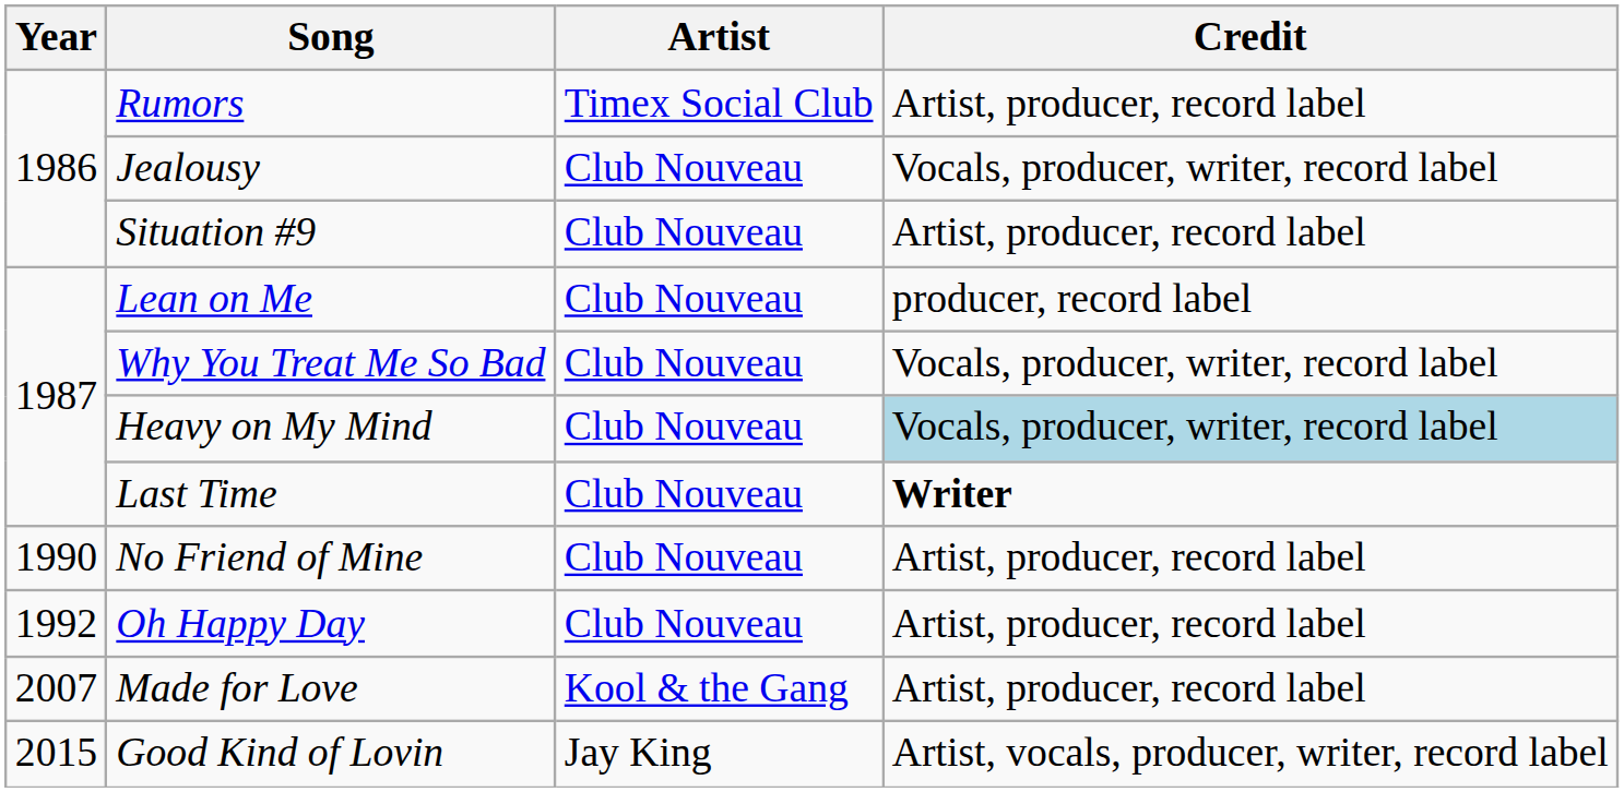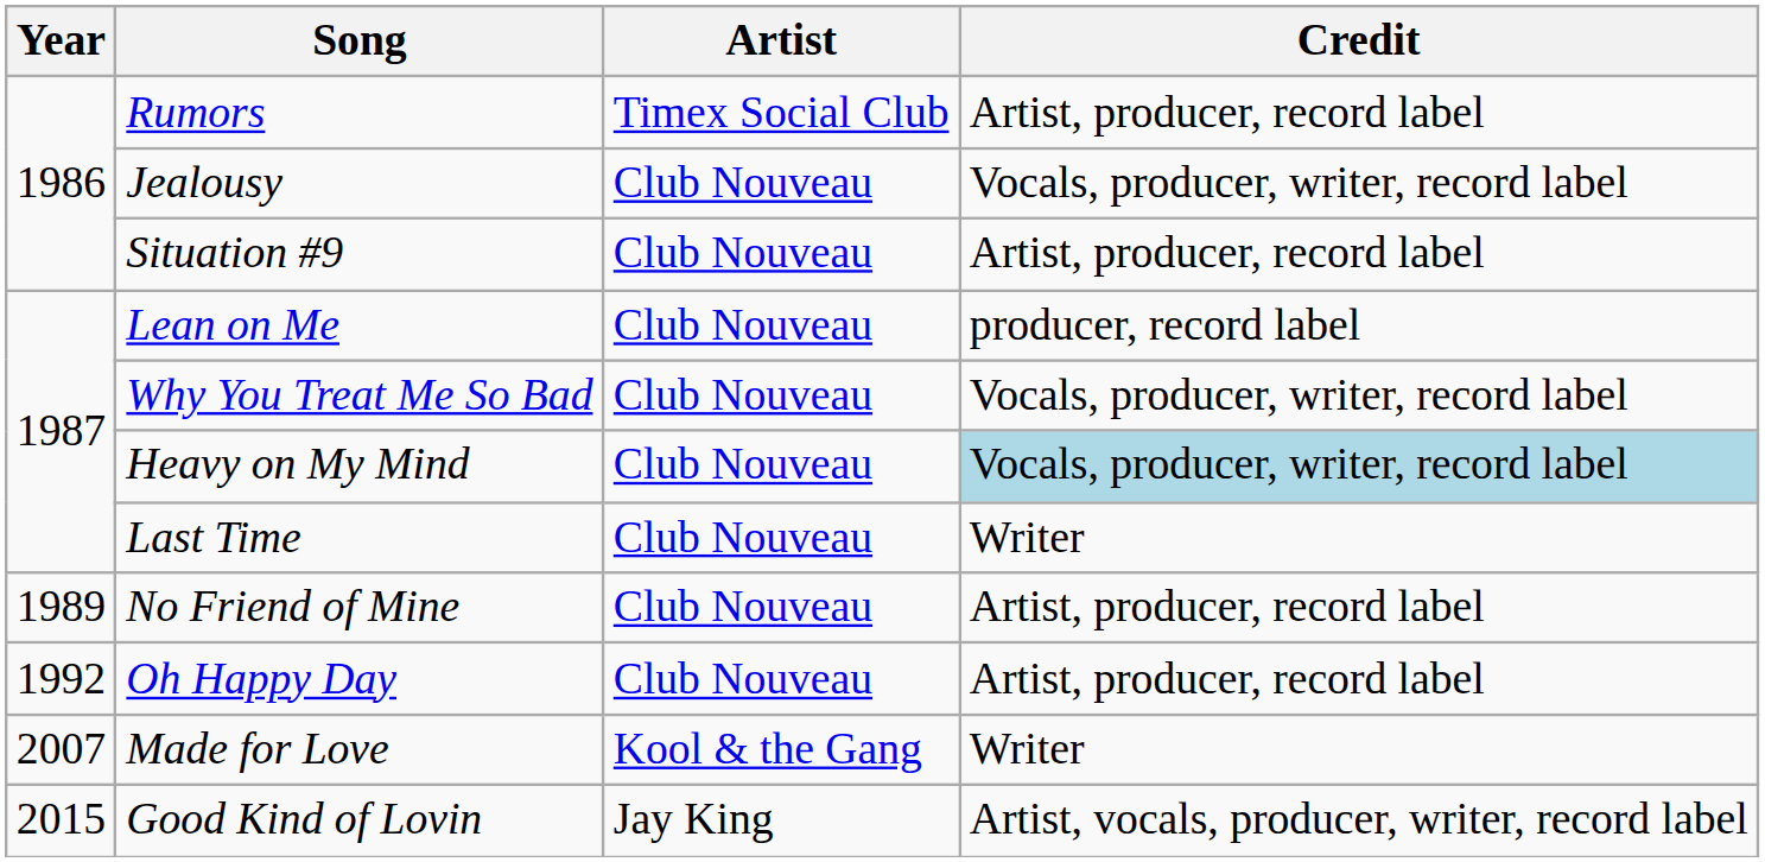Last Time | Credit: bold -> normal
No Friend of Mine | Year: 1990 -> 1989
Made for Love | Credit: Artist, producer, record label -> Writer
